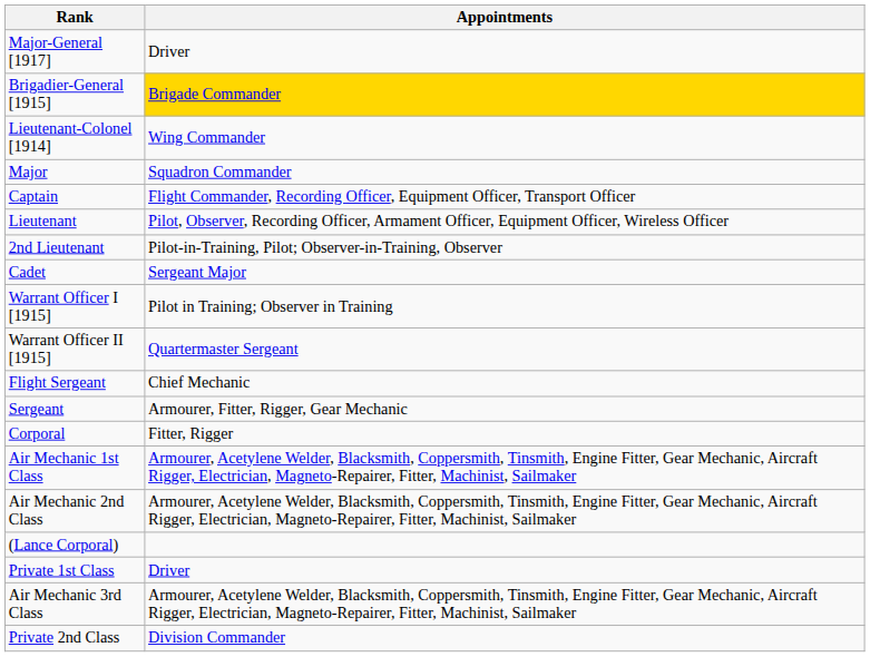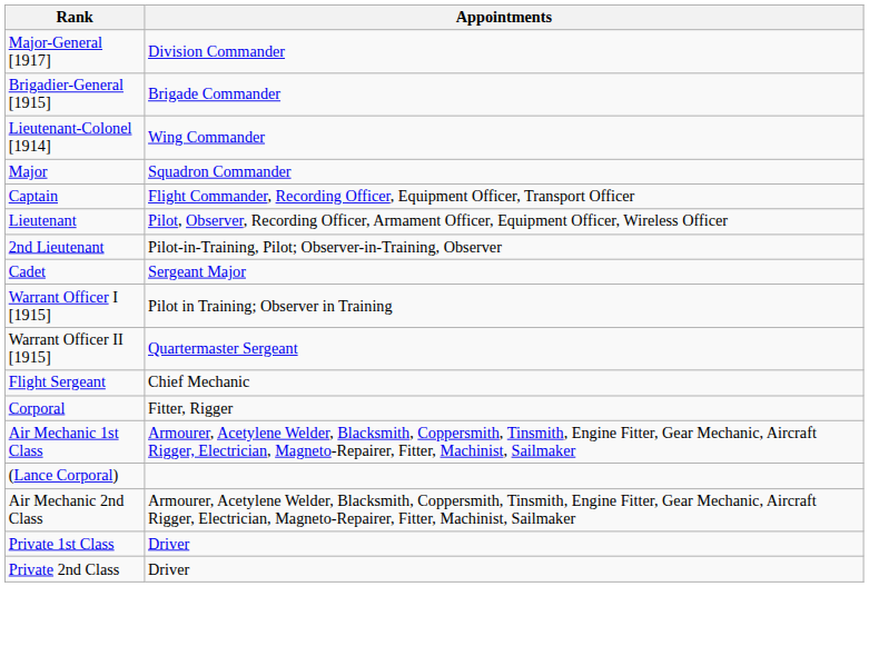Major-General [1917] | Appointments: Driver -> Division Commander
Brigadier-General [1915] | Appointments: gold background -> no background
- row: Sergeant | Armourer, Fitter, Rigger, Gear Mechanic
rows swapped: (Lance Corporal) <-> Air Mechanic 2nd Class
- row: Air Mechanic 3rd Class | Armourer, Acetylene Welder, Blacksmith, Coppersmith, Tinsmith, Engine Fitter, Gear Mechanic, Aircraft Rigger, Electrician, Magneto-Repairer, Fitter, Machinist, Sailmaker
Private 2nd Class | Appointments: Division Commander -> Driver
